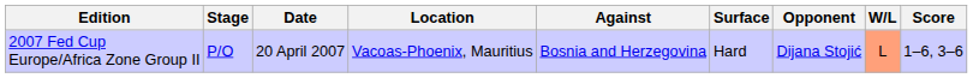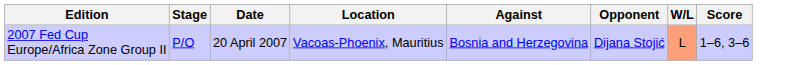- column: Surface | Hard
